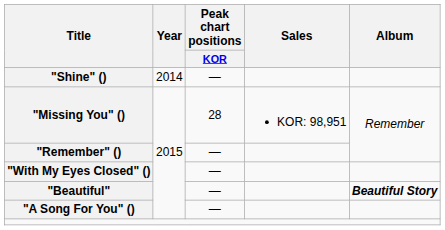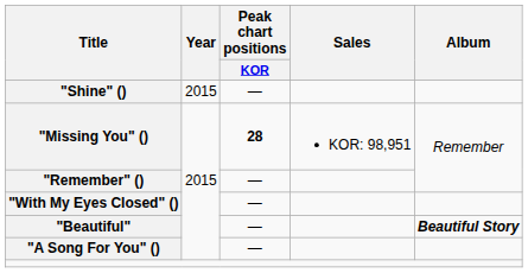"Shine" () | Year: 2014 -> 2015
"Missing You" () | Peak chart positions / KOR: normal -> bold
